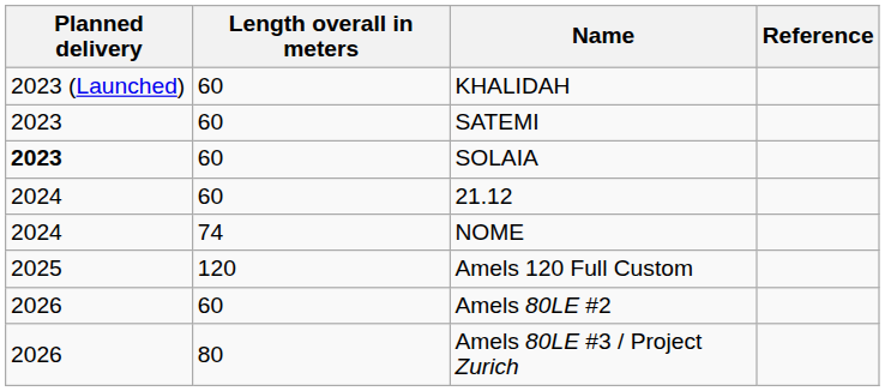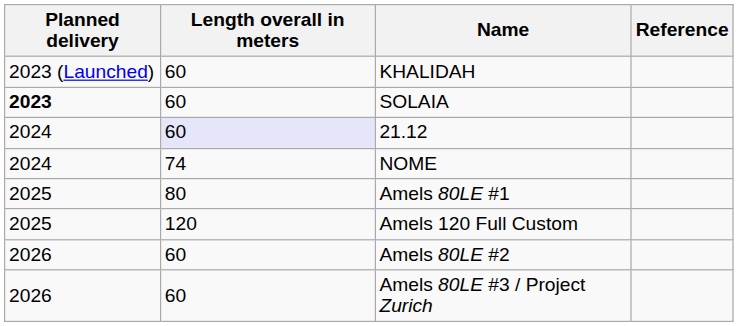- row: 2023 | 60 | SATEMI
21.12 | Length overall in meters: no background -> lavender background
+ row: 2025 | 80 | Amels 80LE #1
Amels 80LE #3 / Project Zurich | Length overall in meters: 80 -> 60
